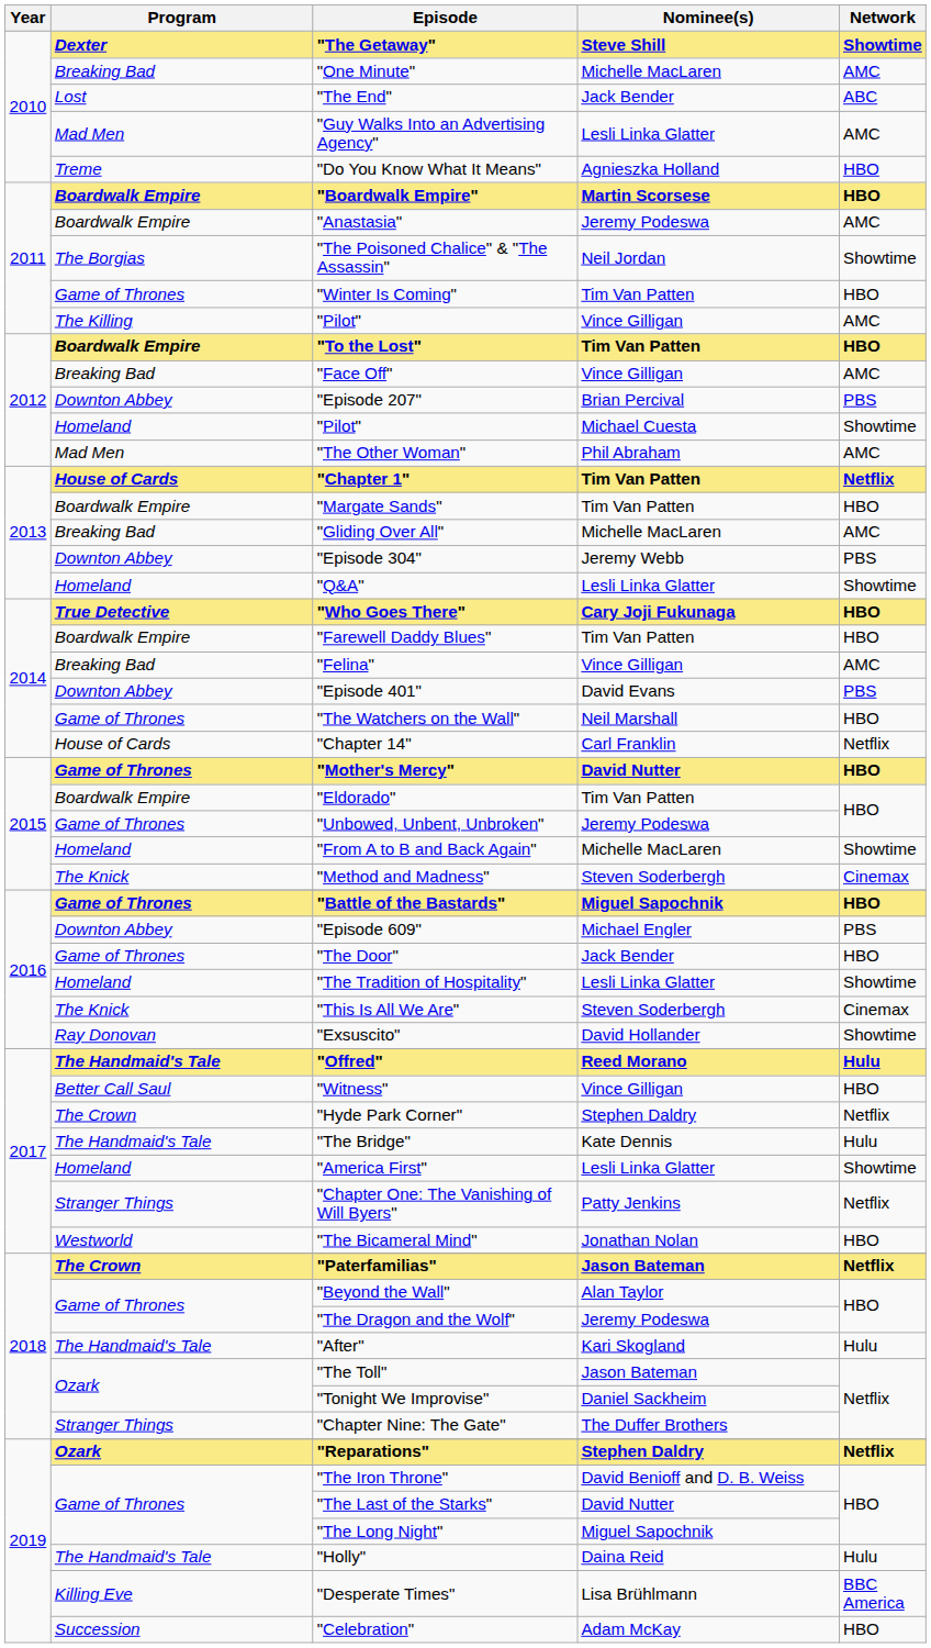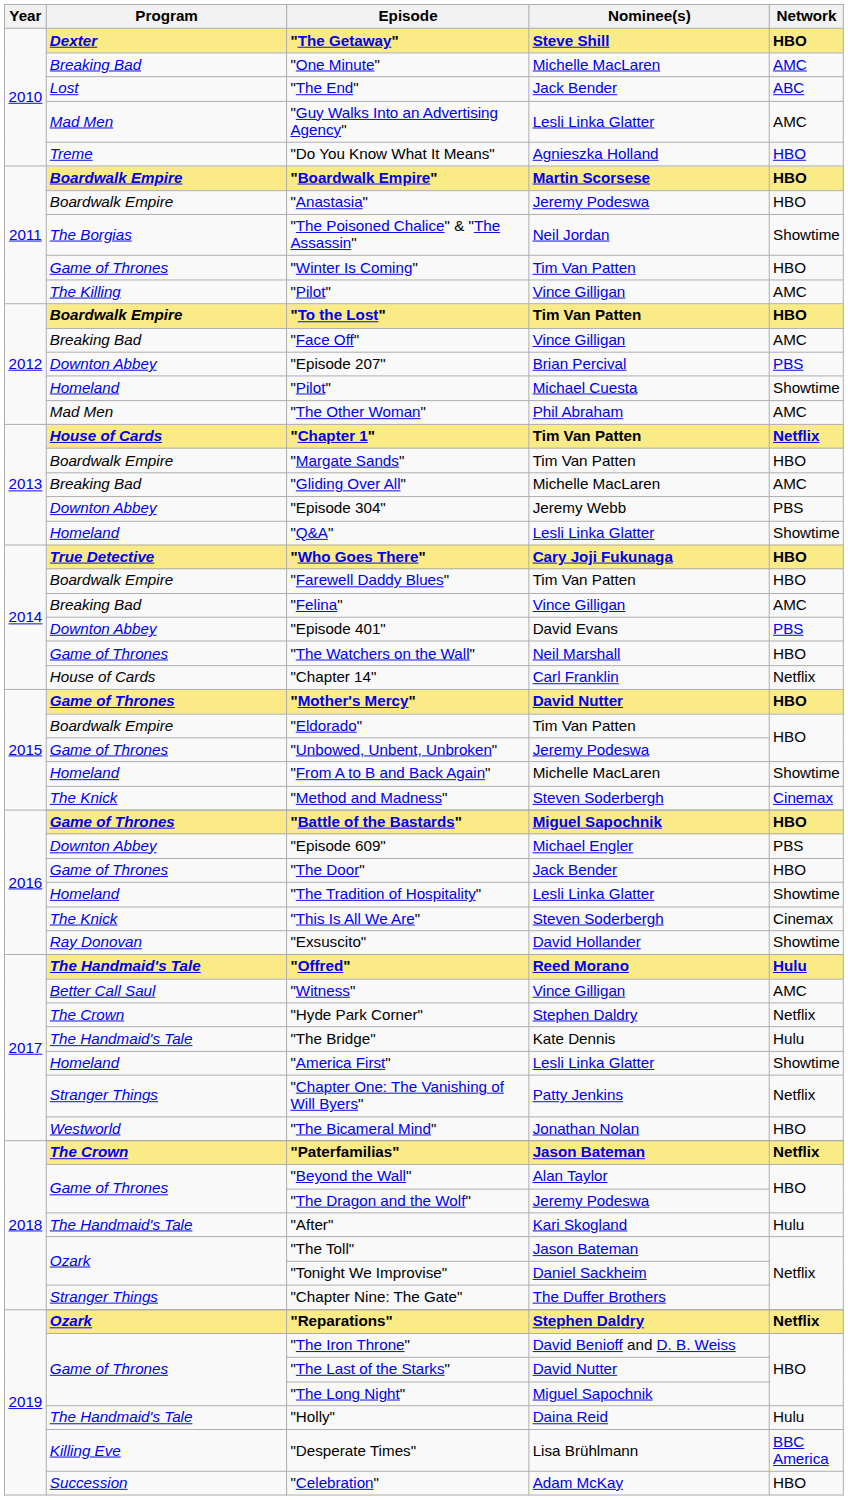"The Getaway" | Network: Showtime -> HBO
"Anastasia" | Network: AMC -> HBO
"Witness" | Network: HBO -> AMC
